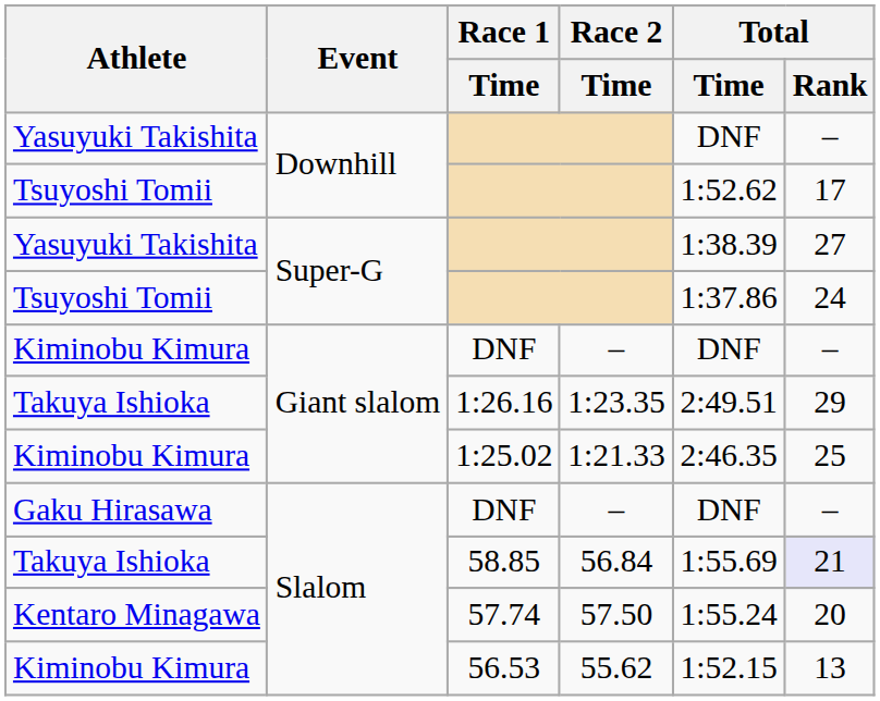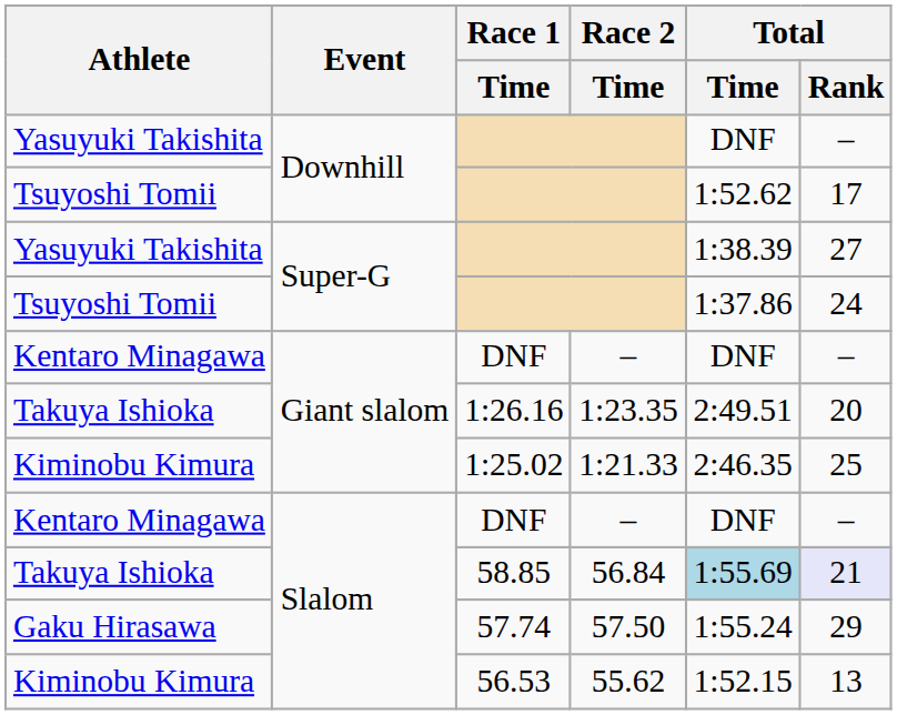Giant slalom / DNF | Athlete: Kiminobu Kimura -> Kentaro Minagawa
1:26.16 | Total / Rank: 29 -> 20
Slalom / DNF | Athlete: Gaku Hirasawa -> Kentaro Minagawa
58.85 | Total / Time: no background -> lightblue background
57.74 | Athlete: Kentaro Minagawa -> Gaku Hirasawa
57.74 | Total / Rank: 20 -> 29
